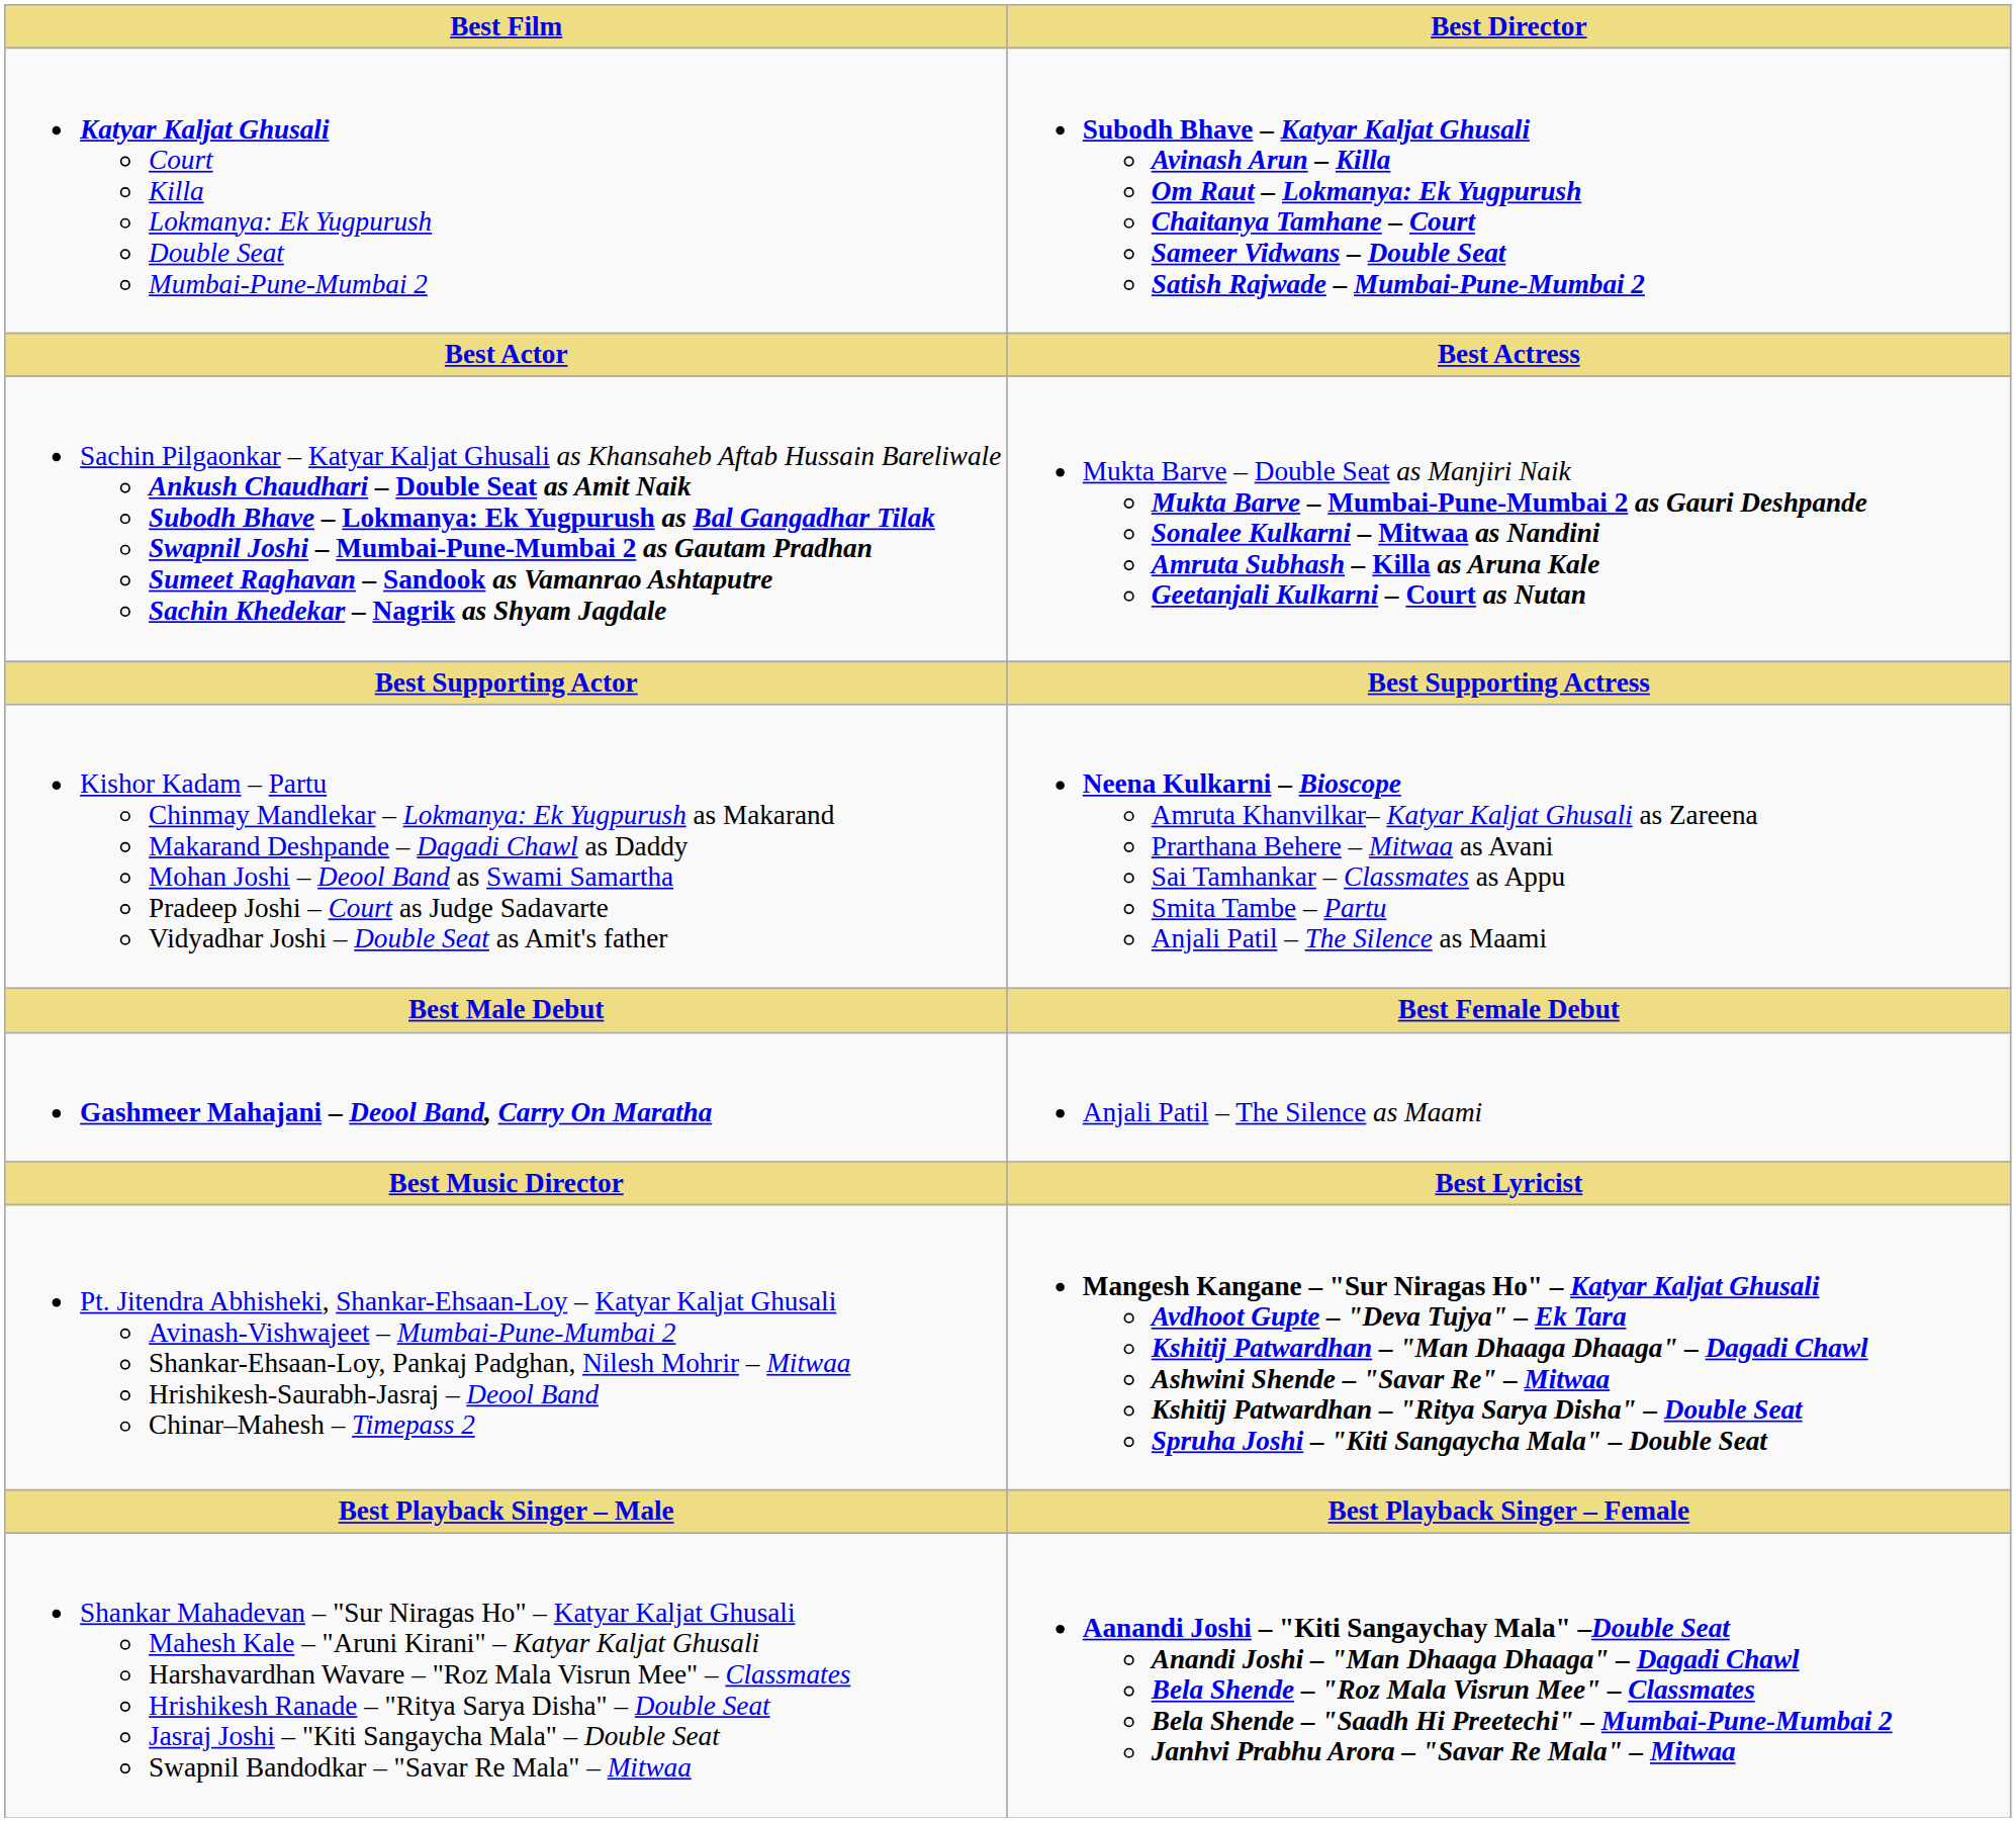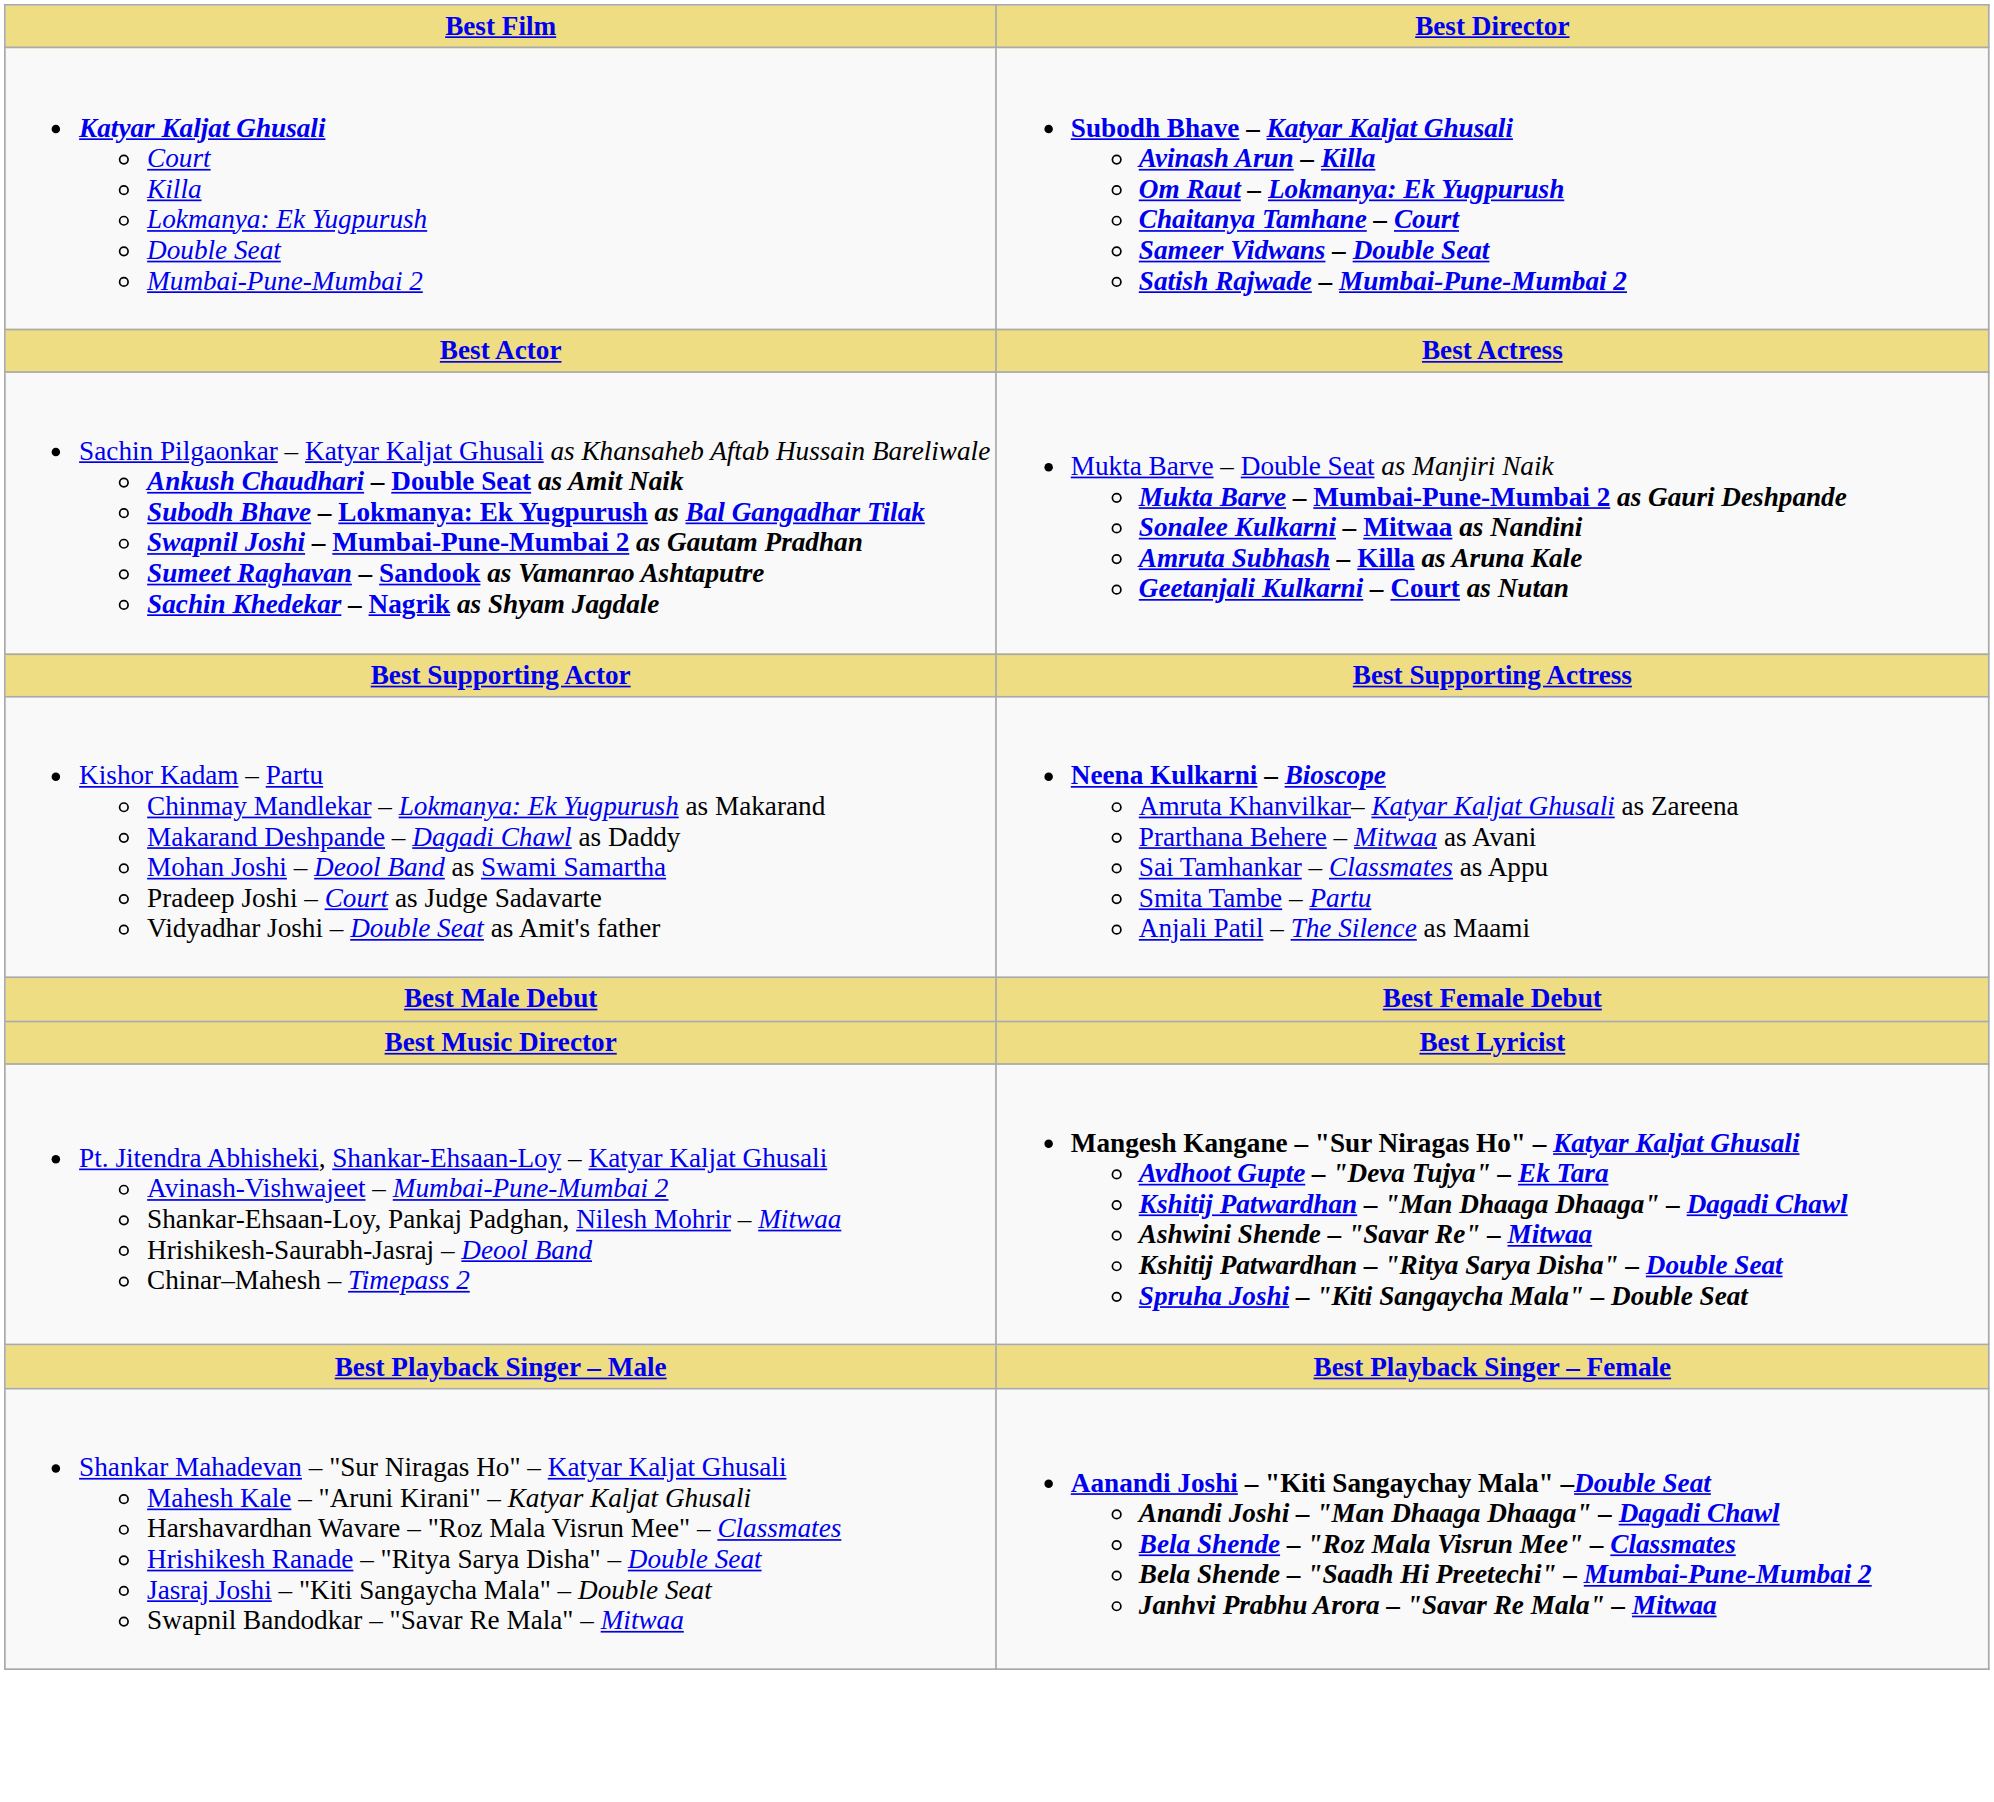- row: Gashmeer Mahajani – Deool Band, Carry On Maratha | Anjali Patil – The Silence as Maami
